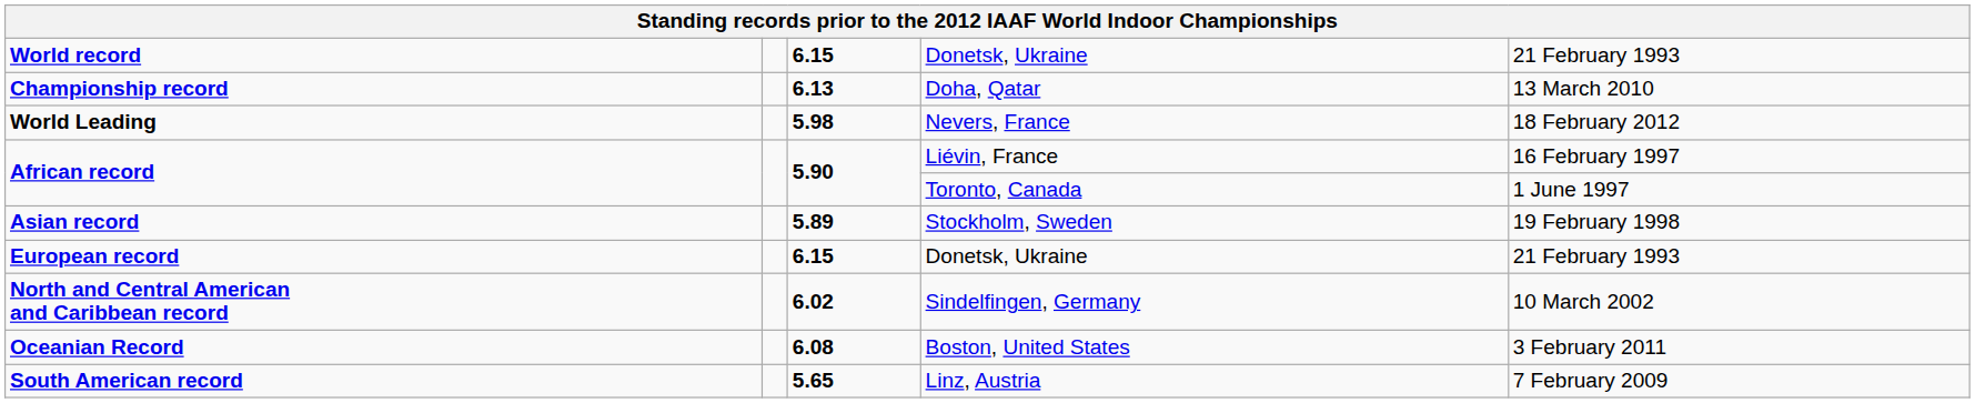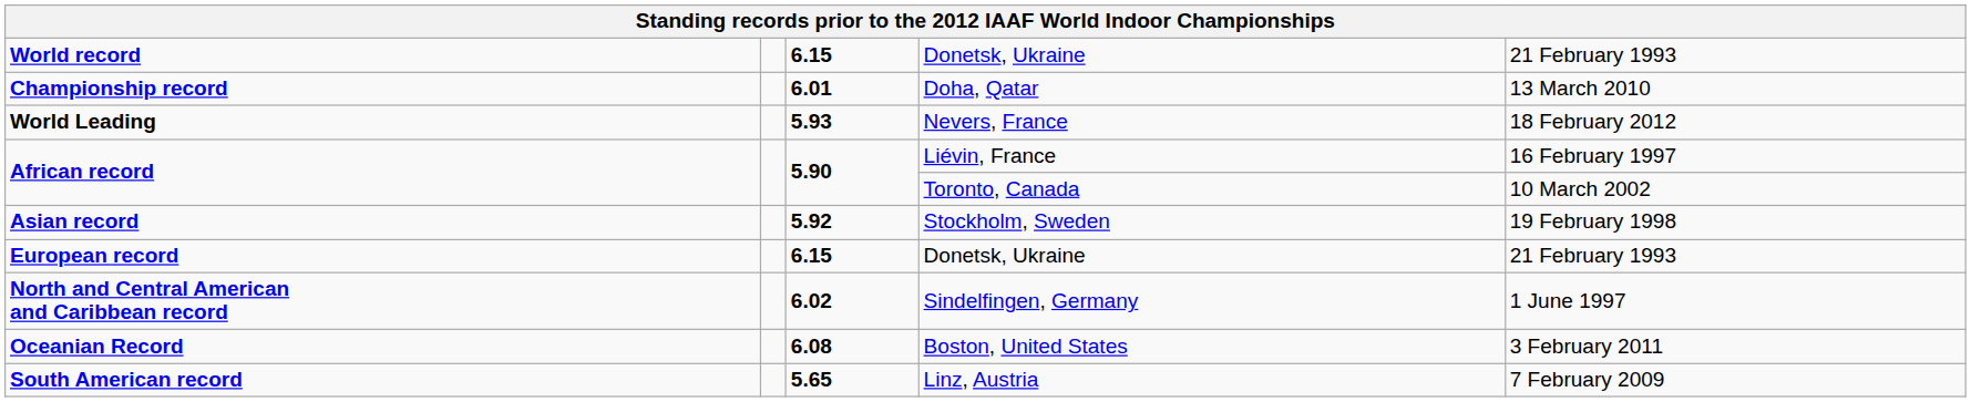Championship record | column 3: 6.13 -> 6.01
World Leading | column 3: 5.98 -> 5.93
African record / Toronto, Canada | column 5: 1 June 1997 -> 10 March 2002
Asian record | column 3: 5.89 -> 5.92
North and Central American and Caribbean record | column 5: 10 March 2002 -> 1 June 1997
